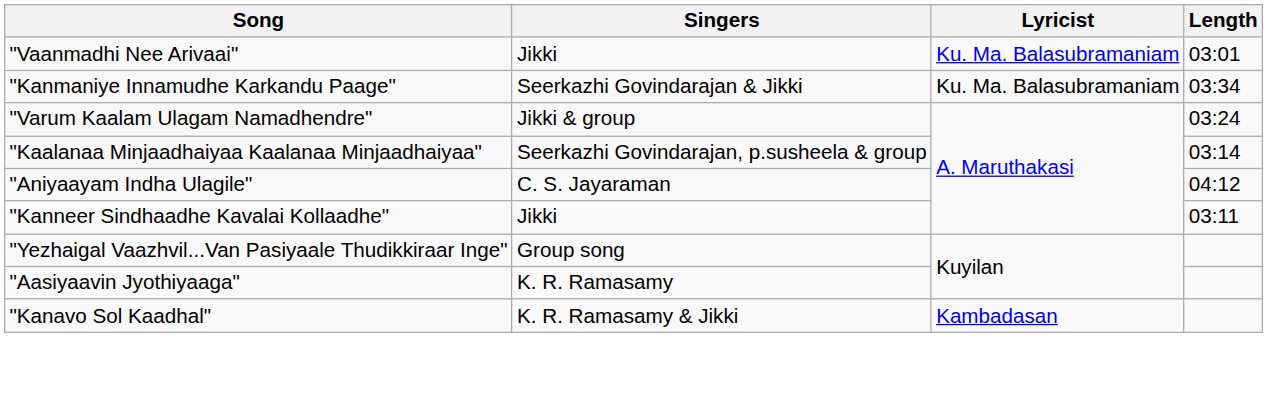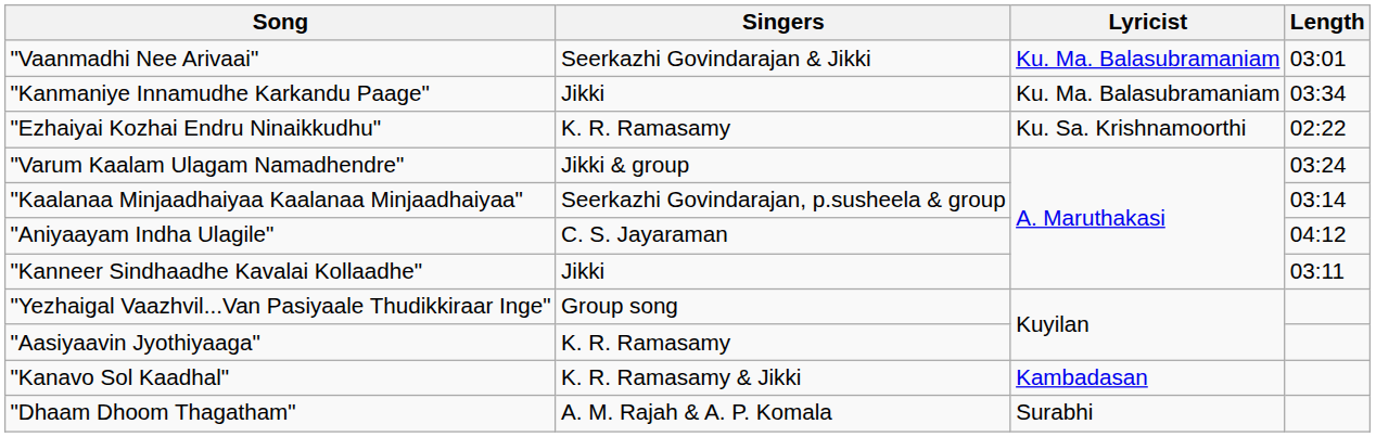"Vaanmadhi Nee Arivaai" | Singers: Jikki -> Seerkazhi Govindarajan & Jikki
"Kanmaniye Innamudhe Karkandu Paage" | Singers: Seerkazhi Govindarajan & Jikki -> Jikki
+ row: "Ezhaiyai Kozhai Endru Ninaikkudhu" | K. R. Ramasamy | Ku. Sa. Krishnamoorthi | 02:22
+ row: "Dhaam Dhoom Thagatham" | A. M. Rajah & A. P. Komala | Surabhi
